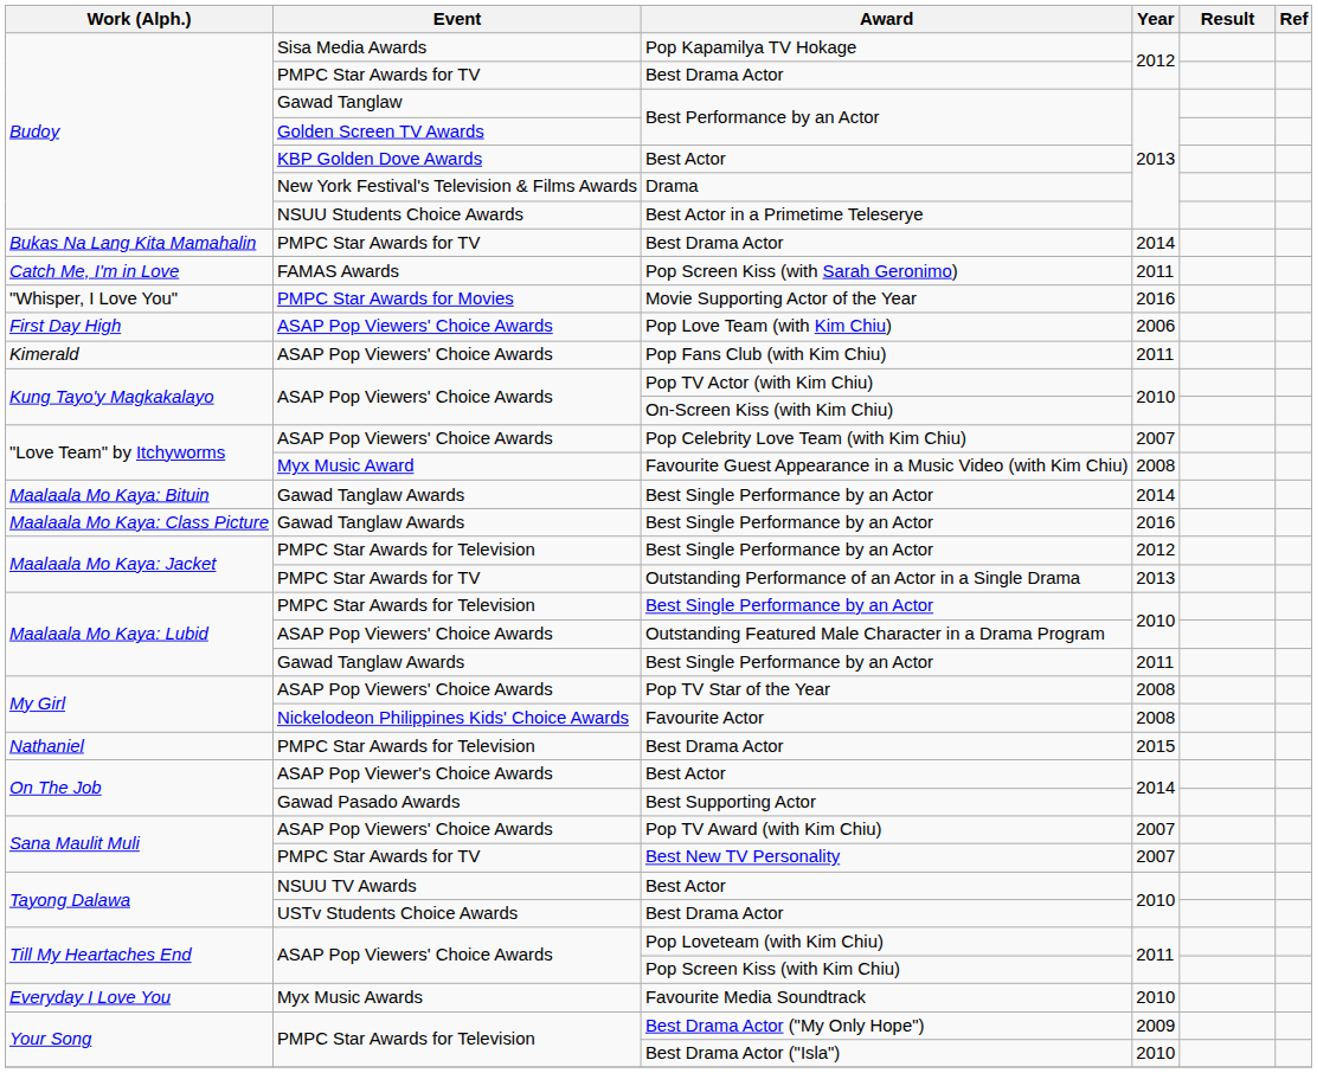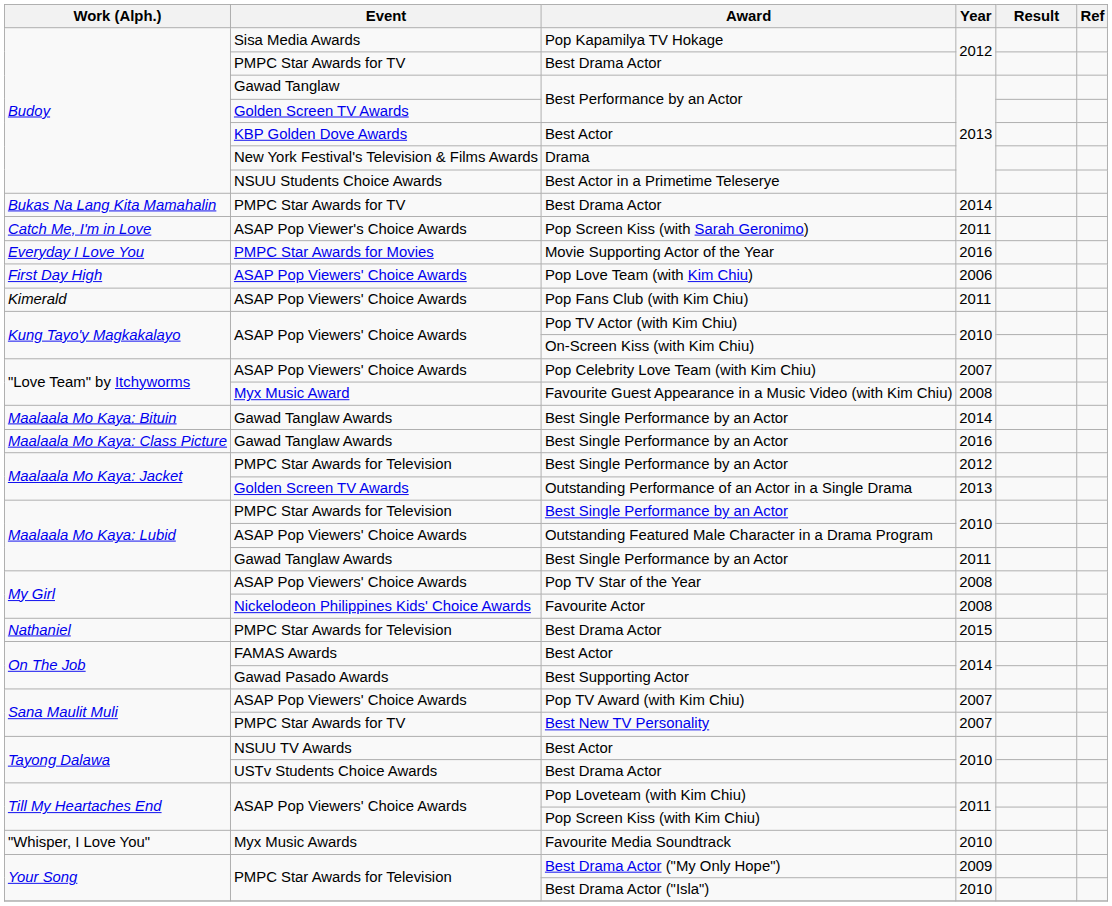Pop Screen Kiss (with Sarah Geronimo) | Event: FAMAS Awards -> ASAP Pop Viewer's Choice Awards
Movie Supporting Actor of the Year | Work (Alph.): "Whisper, I Love You" -> Everyday I Love You
Outstanding Performance of an Actor in a Single Drama | Event: PMPC Star Awards for TV -> Golden Screen TV Awards
Best Actor / 2014 | Event: ASAP Pop Viewer's Choice Awards -> FAMAS Awards
Favourite Media Soundtrack | Work (Alph.): Everyday I Love You -> "Whisper, I Love You"
